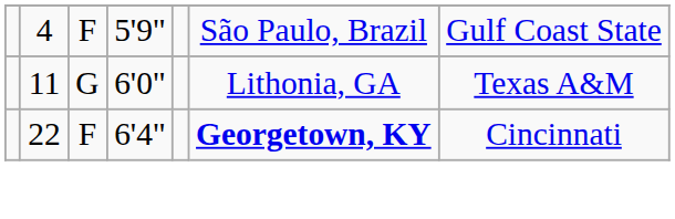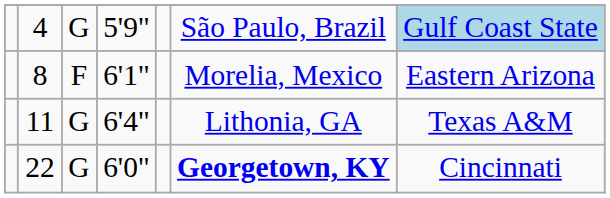4 | column 3: F -> G
4 | column 7: no background -> lightblue background
+ row: 8 | F | 6'1" | Morelia, Mexico | Eastern Arizona
11 | column 4: 6'0" -> 6'4"
22 | column 3: F -> G
22 | column 4: 6'4" -> 6'0"
